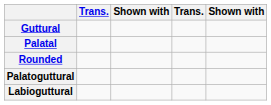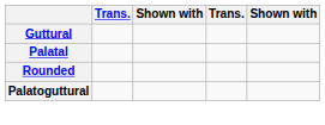- row: Labioguttural
